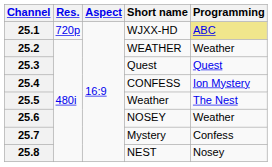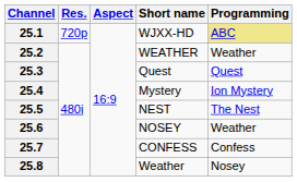25.4 | Short name: CONFESS -> Mystery
25.5 | Short name: Weather -> NEST
25.7 | Short name: Mystery -> CONFESS
25.8 | Short name: NEST -> Weather
